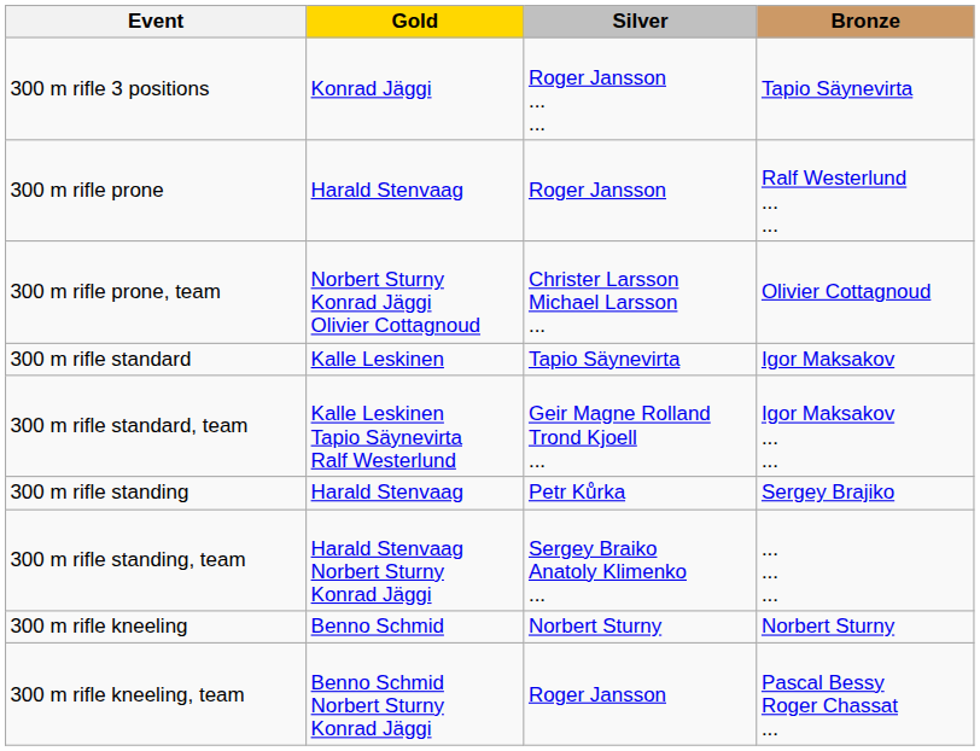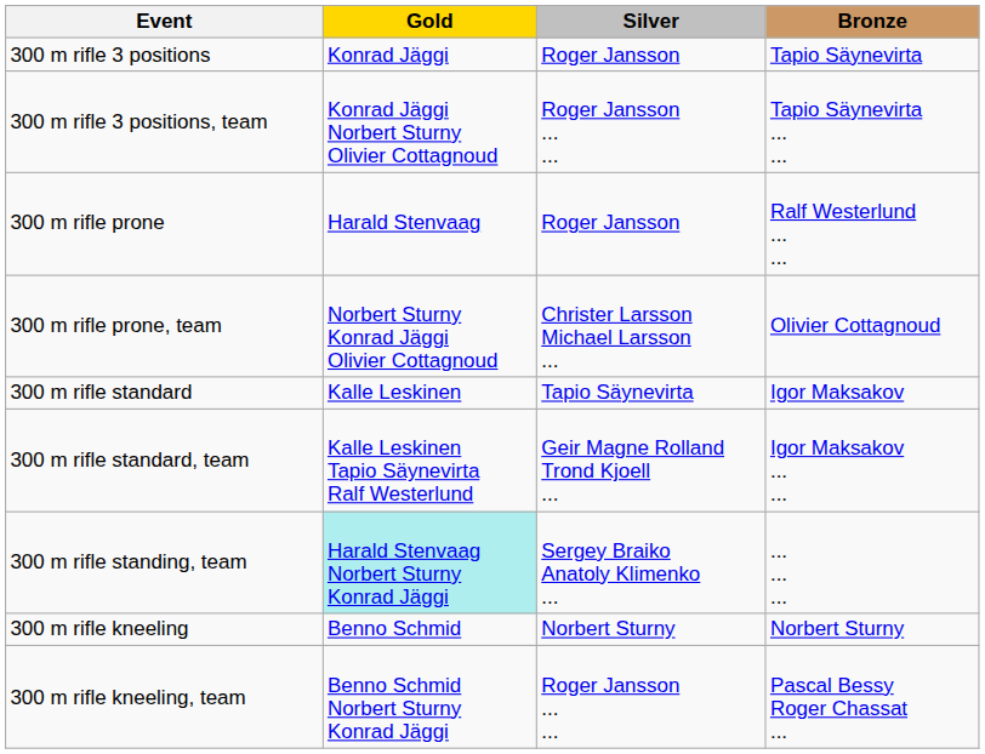300 m rifle 3 positions | Silver: Roger Jansson ... ... -> Roger Jansson
+ row: 300 m rifle 3 positions, team | Konrad Jäggi Norbert Sturny Olivier Cottagnoud | Roger Jansson ... ... | Tapio Säynevirta ... ...
- row: 300 m rifle standing | Harald Stenvaag | Petr Kůrka | Sergey Brajiko
300 m rifle standing, team | Gold: no background -> paleturquoise background
300 m rifle kneeling, team | Silver: Roger Jansson -> Roger Jansson ... ...
